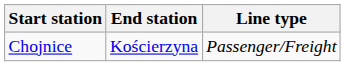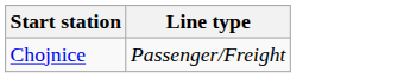- column: End station | Kościerzyna
